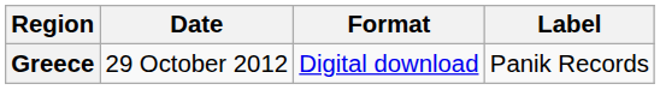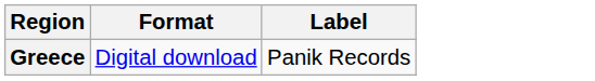- column: Date | 29 October 2012
